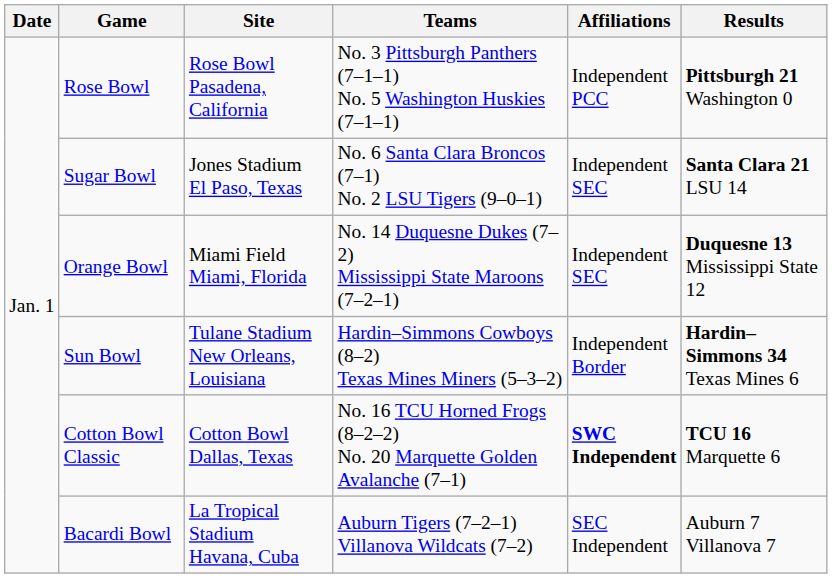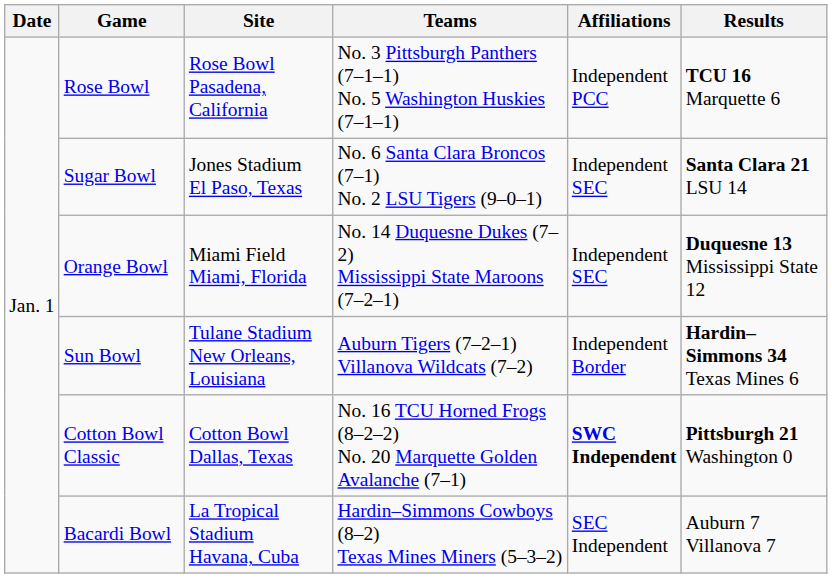Rose Bowl | Results: Pittsburgh 21 Washington 0 -> TCU 16 Marquette 6
Sun Bowl | Teams: Hardin–Simmons Cowboys (8–2) Texas Mines Miners (5–3–2) -> Auburn Tigers (7–2–1) Villanova Wildcats (7–2)
Cotton Bowl Classic | Results: TCU 16 Marquette 6 -> Pittsburgh 21 Washington 0
Bacardi Bowl | Teams: Auburn Tigers (7–2–1) Villanova Wildcats (7–2) -> Hardin–Simmons Cowboys (8–2) Texas Mines Miners (5–3–2)
